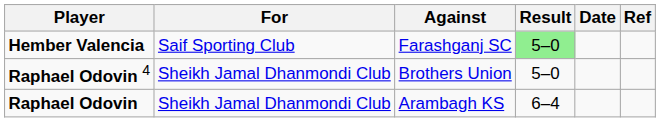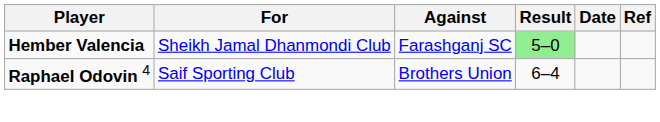Hember Valencia | For: Saif Sporting Club -> Sheikh Jamal Dhanmondi Club
Raphael Odovin 4 | For: Sheikh Jamal Dhanmondi Club -> Saif Sporting Club
Raphael Odovin 4 | Result: 5–0 -> 6–4
- row: Raphael Odovin | Sheikh Jamal Dhanmondi Club | Arambagh KS | 6–4
